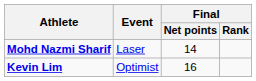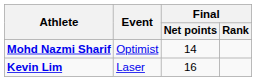Mohd Nazmi Sharif | Event: Laser -> Optimist
Kevin Lim | Event: Optimist -> Laser
